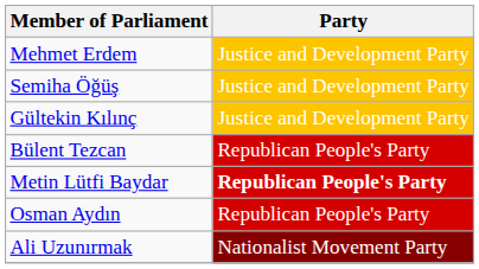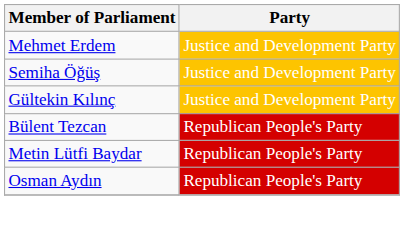Metin Lütfi Baydar | Party: bold -> normal
- row: Ali Uzunırmak | Nationalist Movement Party
